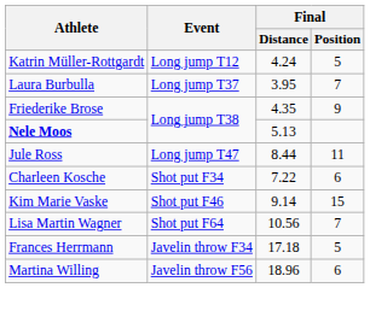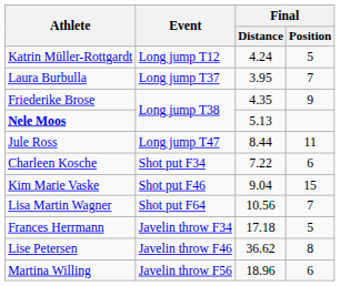Kim Marie Vaske | Final / Distance: 9.14 -> 9.04
+ row: Lise Petersen | Javelin throw F46 | 36.62 | 8
